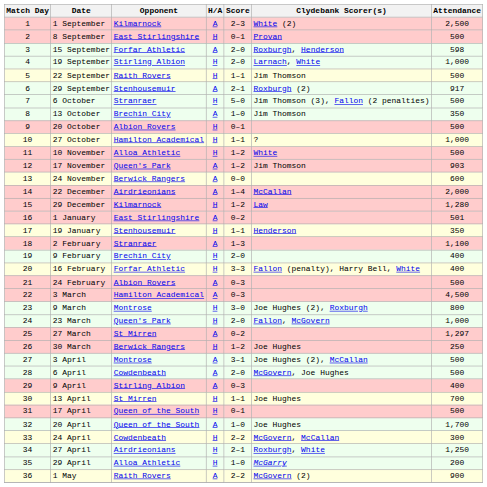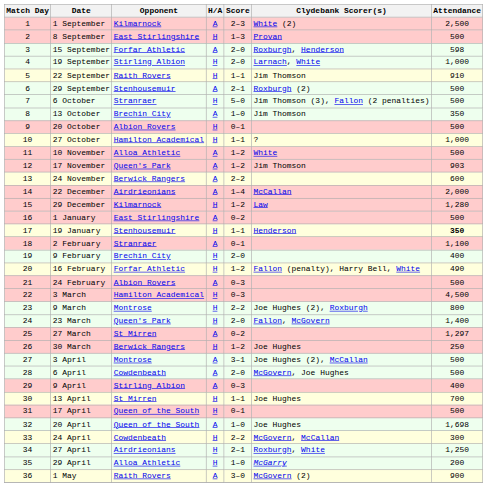8 September | Score: 0–1 -> 1–3
22 September | Attendance: 500 -> 910
29 September | Attendance: 917 -> 500
10 November | H/A: H -> A
24 November | Score: 0–0 -> 2–2
1 January | Attendance: 501 -> 500
19 January | Attendance: normal -> bold
2 February | Score: 1–3 -> 0–1
16 February | Score: 3–3 -> 1–2
16 February | Attendance: 400 -> 490
3 March | H/A: A -> H
9 March | Score: 3–0 -> 2–2
23 March | Attendance: 1,000 -> 1,400
20 April | Attendance: 1,700 -> 1,698
1 May | Score: 2–2 -> 3–0
